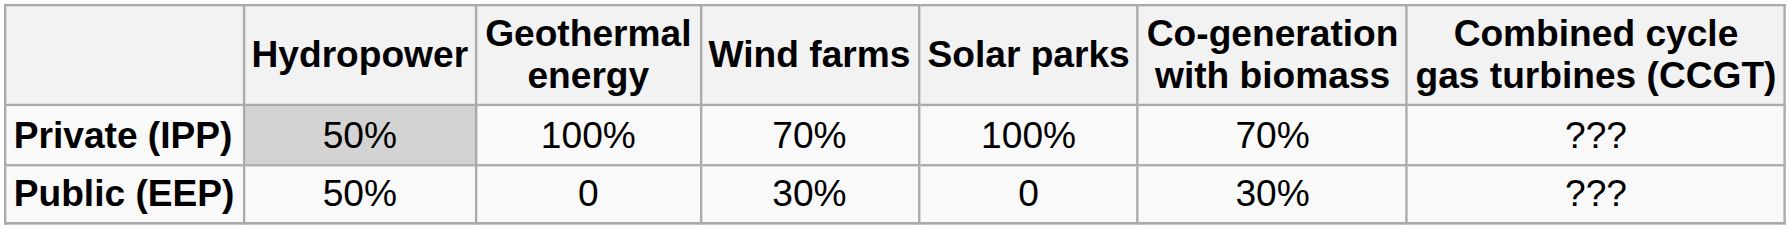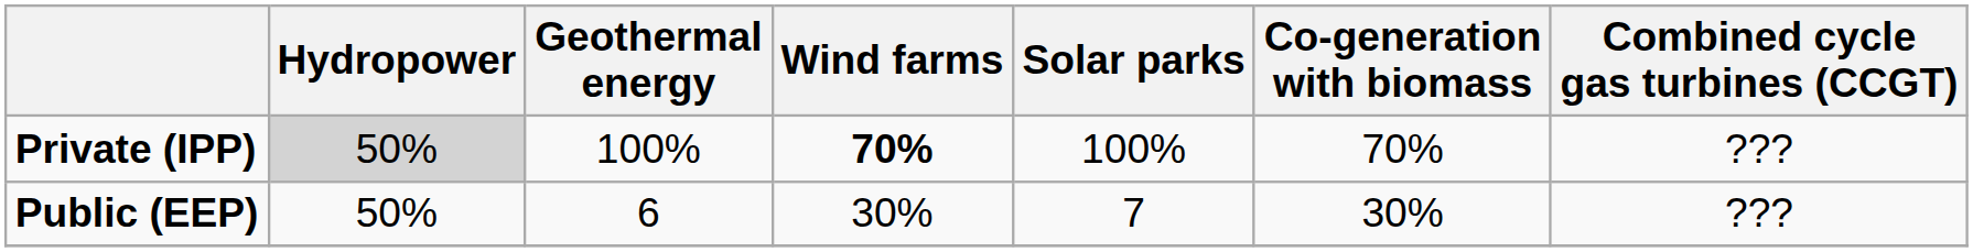Private (IPP) | Wind farms: normal -> bold
Public (EEP) | Geothermal energy: 0 -> 6
Public (EEP) | Solar parks: 0 -> 7
